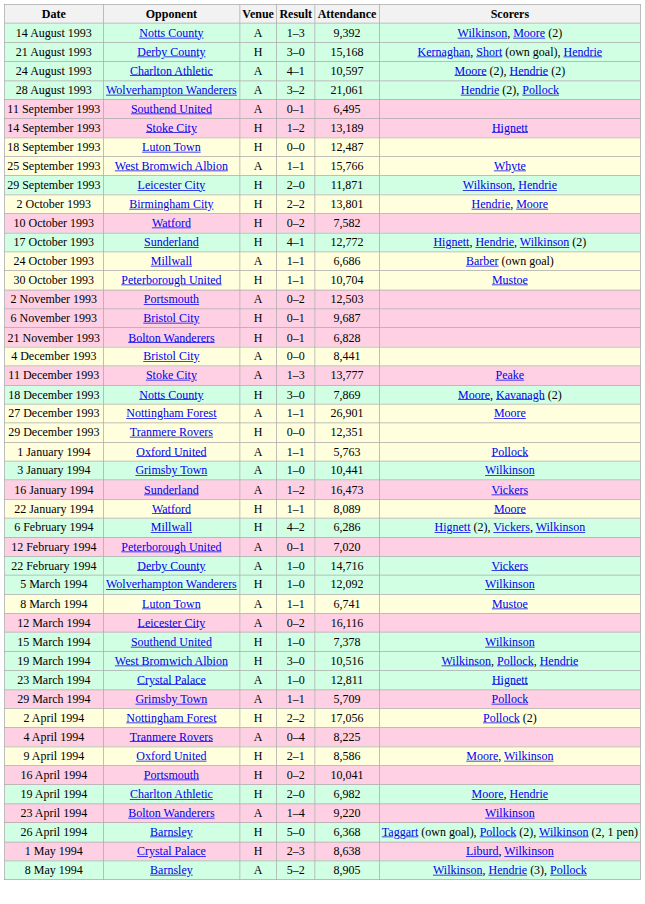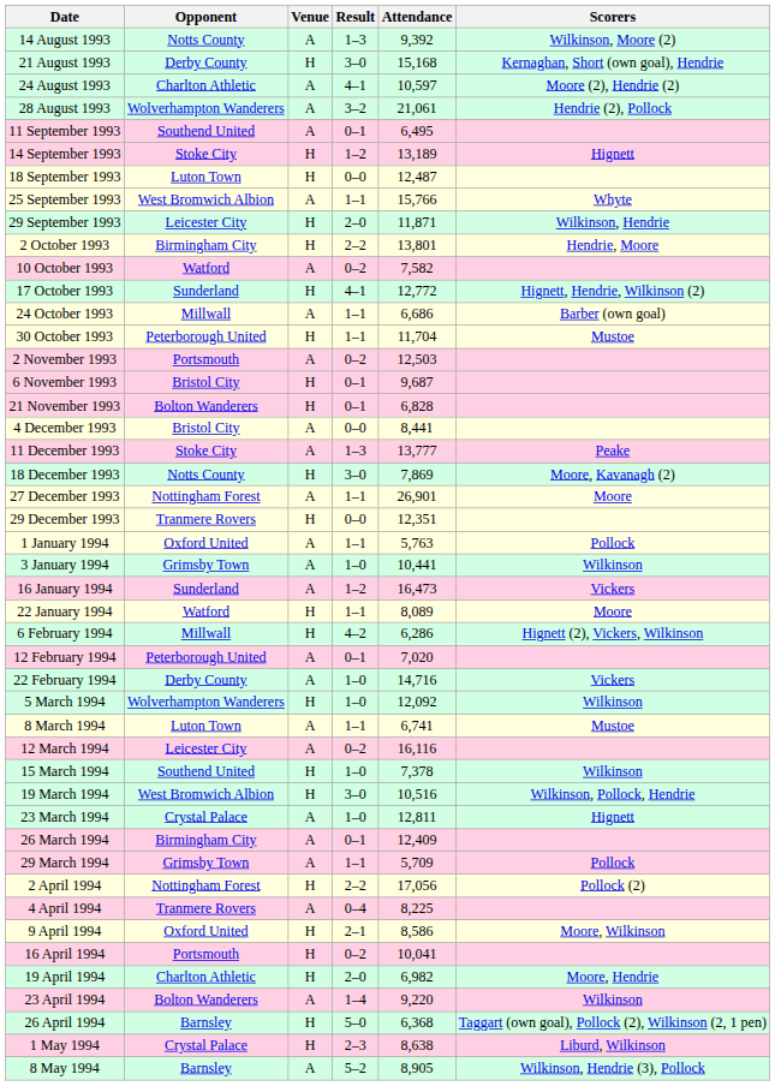10 October 1993 | Venue: H -> A
30 October 1993 | Attendance: 10,704 -> 11,704
+ row: 26 March 1994 | Birmingham City | A | 0–1 | 12,409
